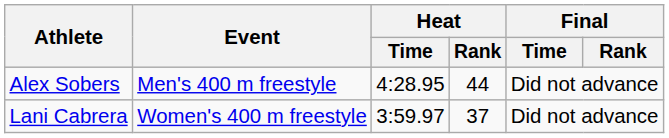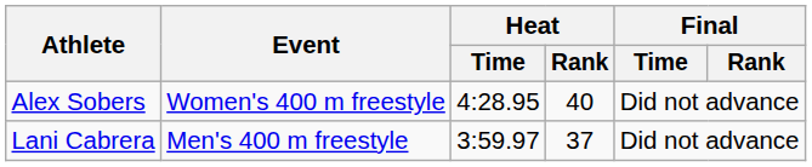Alex Sobers | Event: Men's 400 m freestyle -> Women's 400 m freestyle
Alex Sobers | Heat / Rank: 44 -> 40
Lani Cabrera | Event: Women's 400 m freestyle -> Men's 400 m freestyle
